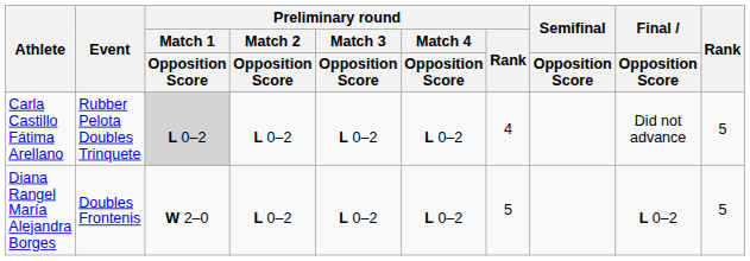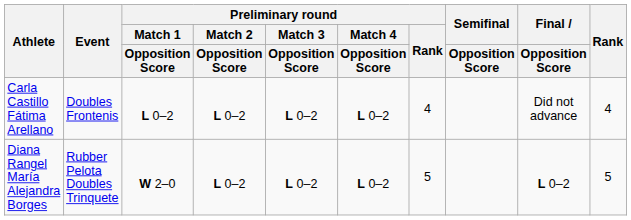Carla Castillo Fátima Arellano | Event: Rubber Pelota Doubles Trinquete -> Doubles Frontenis
Carla Castillo Fátima Arellano | Preliminary round / Match 1 / Opposition Score: lightgrey background -> no background
Carla Castillo Fátima Arellano | Rank: 5 -> 4
Diana Rangel María Alejandra Borges | Event: Doubles Frontenis -> Rubber Pelota Doubles Trinquete
